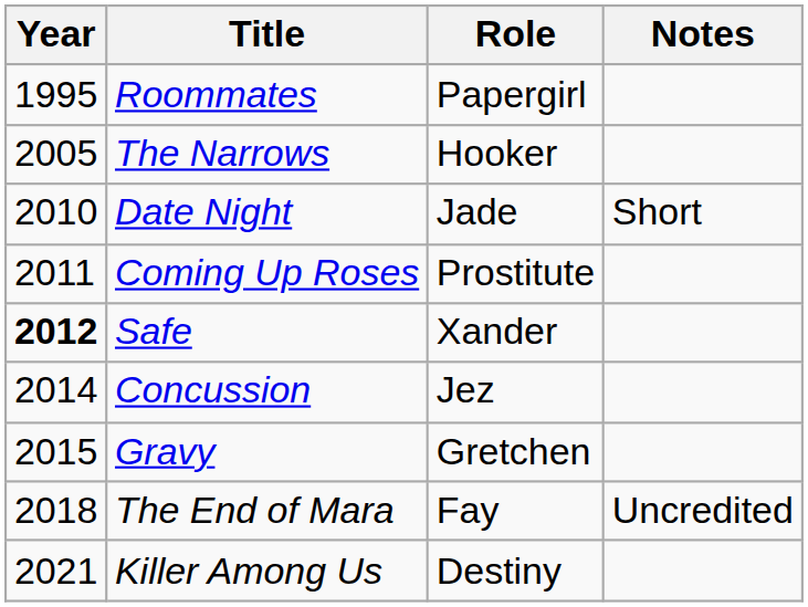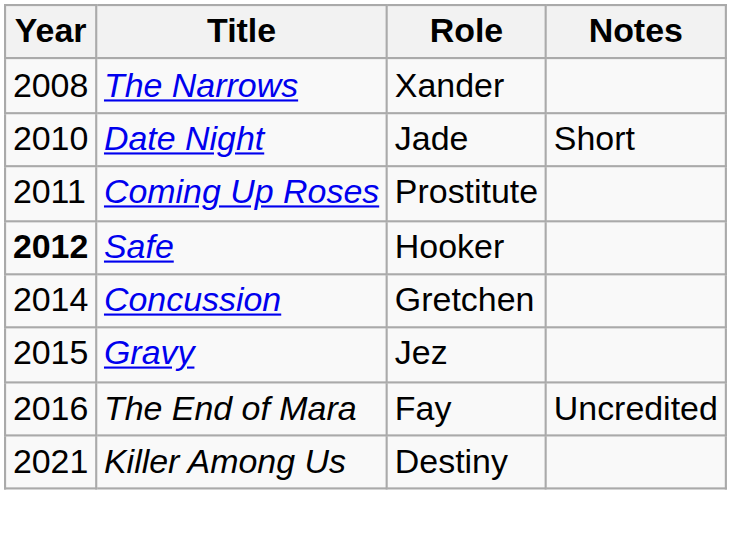- row: 1995 | Roommates | Papergirl
The Narrows | Year: 2005 -> 2008
The Narrows | Role: Hooker -> Xander
Safe | Role: Xander -> Hooker
Concussion | Role: Jez -> Gretchen
Gravy | Role: Gretchen -> Jez
The End of Mara | Year: 2018 -> 2016
